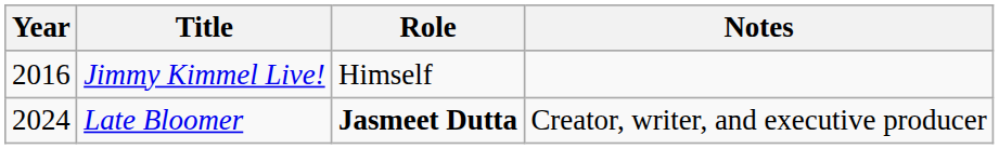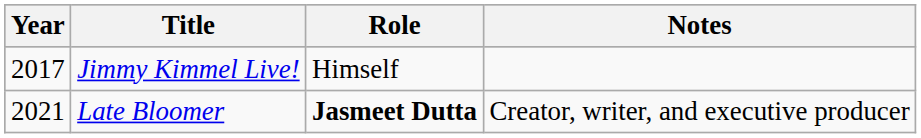Jimmy Kimmel Live! | Year: 2016 -> 2017
Late Bloomer | Year: 2024 -> 2021
